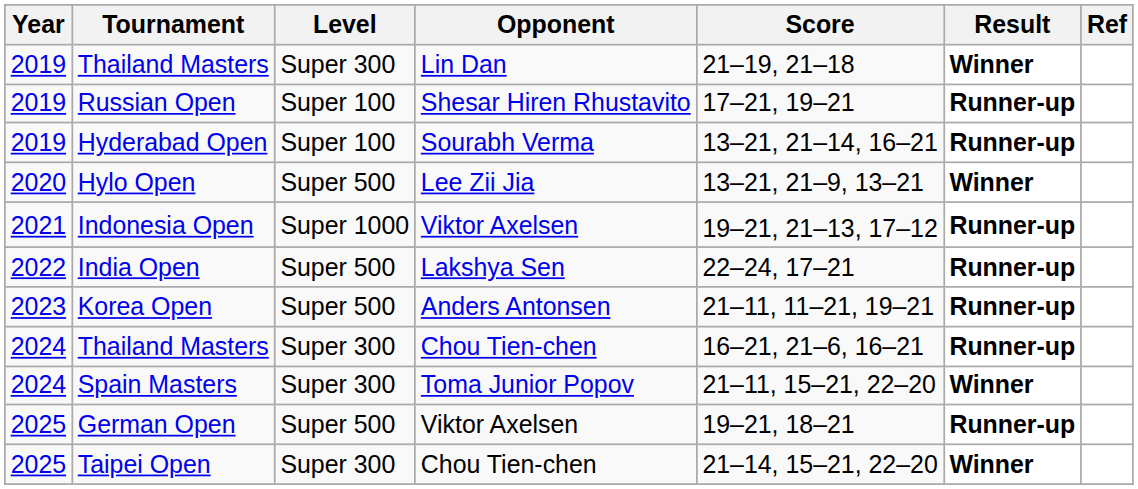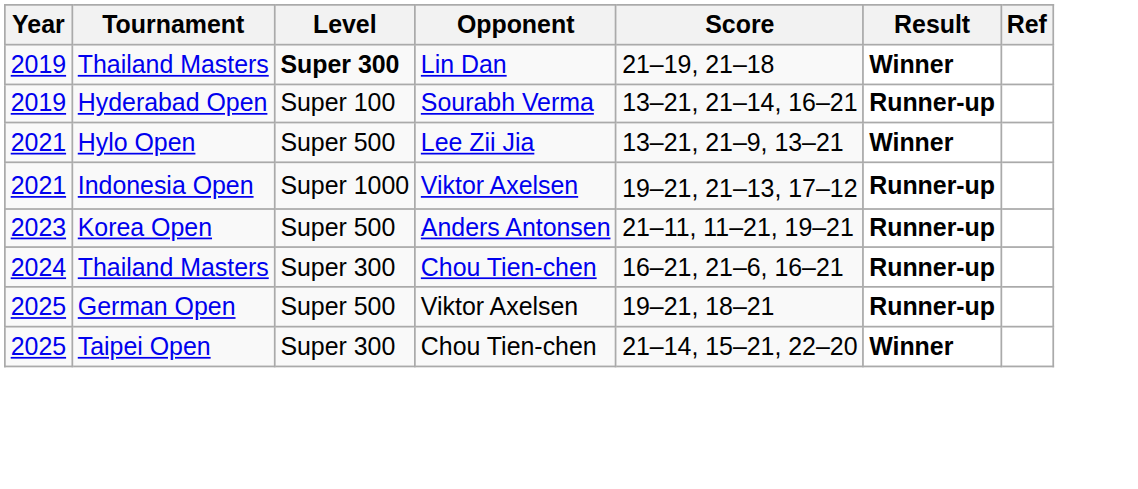Thailand Masters / Lin Dan | Level: normal -> bold
- row: 2019 | Russian Open | Super 100 | Shesar Hiren Rhustavito | 17–21, 19–21 | Runner-up
Hylo Open | Year: 2020 -> 2021
- row: 2022 | India Open | Super 500 | Lakshya Sen | 22–24, 17–21 | Runner-up
- row: 2024 | Spain Masters | Super 300 | Toma Junior Popov | 21–11, 15–21, 22–20 | Winner
